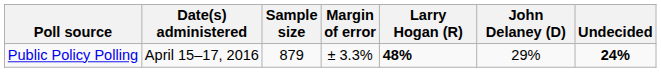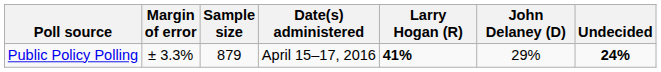columns swapped: Date(s) administered <-> Margin of error
Public Policy Polling | Larry Hogan (R): 48% -> 41%
